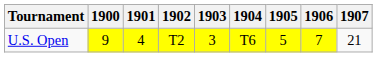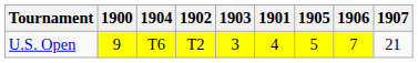columns swapped: 1901 <-> 1904
